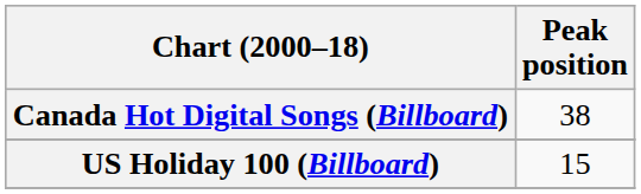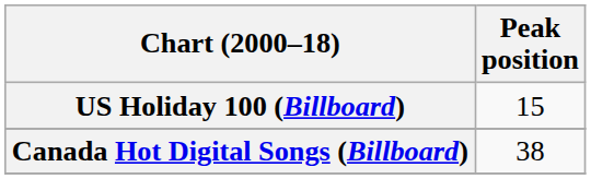rows swapped: Canada Hot Digital Songs (Billboard) <-> US Holiday 100 (Billboard)
